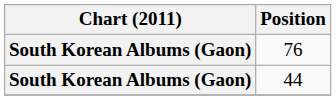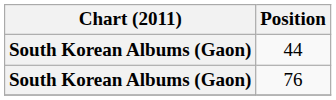rows swapped: 76 <-> 44
